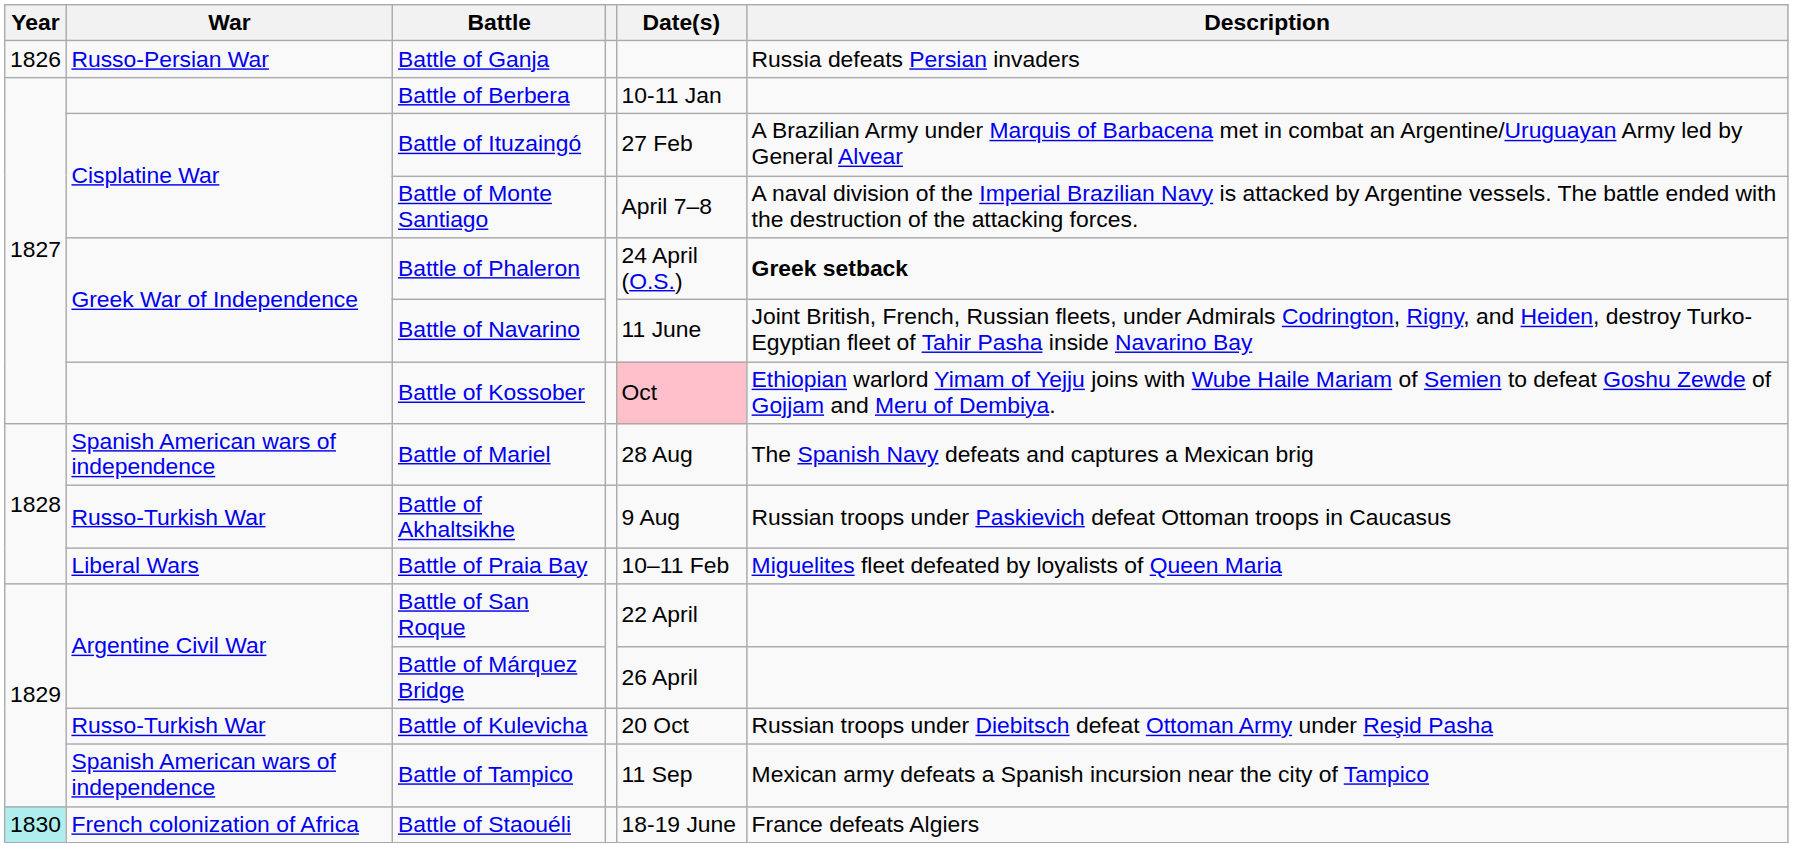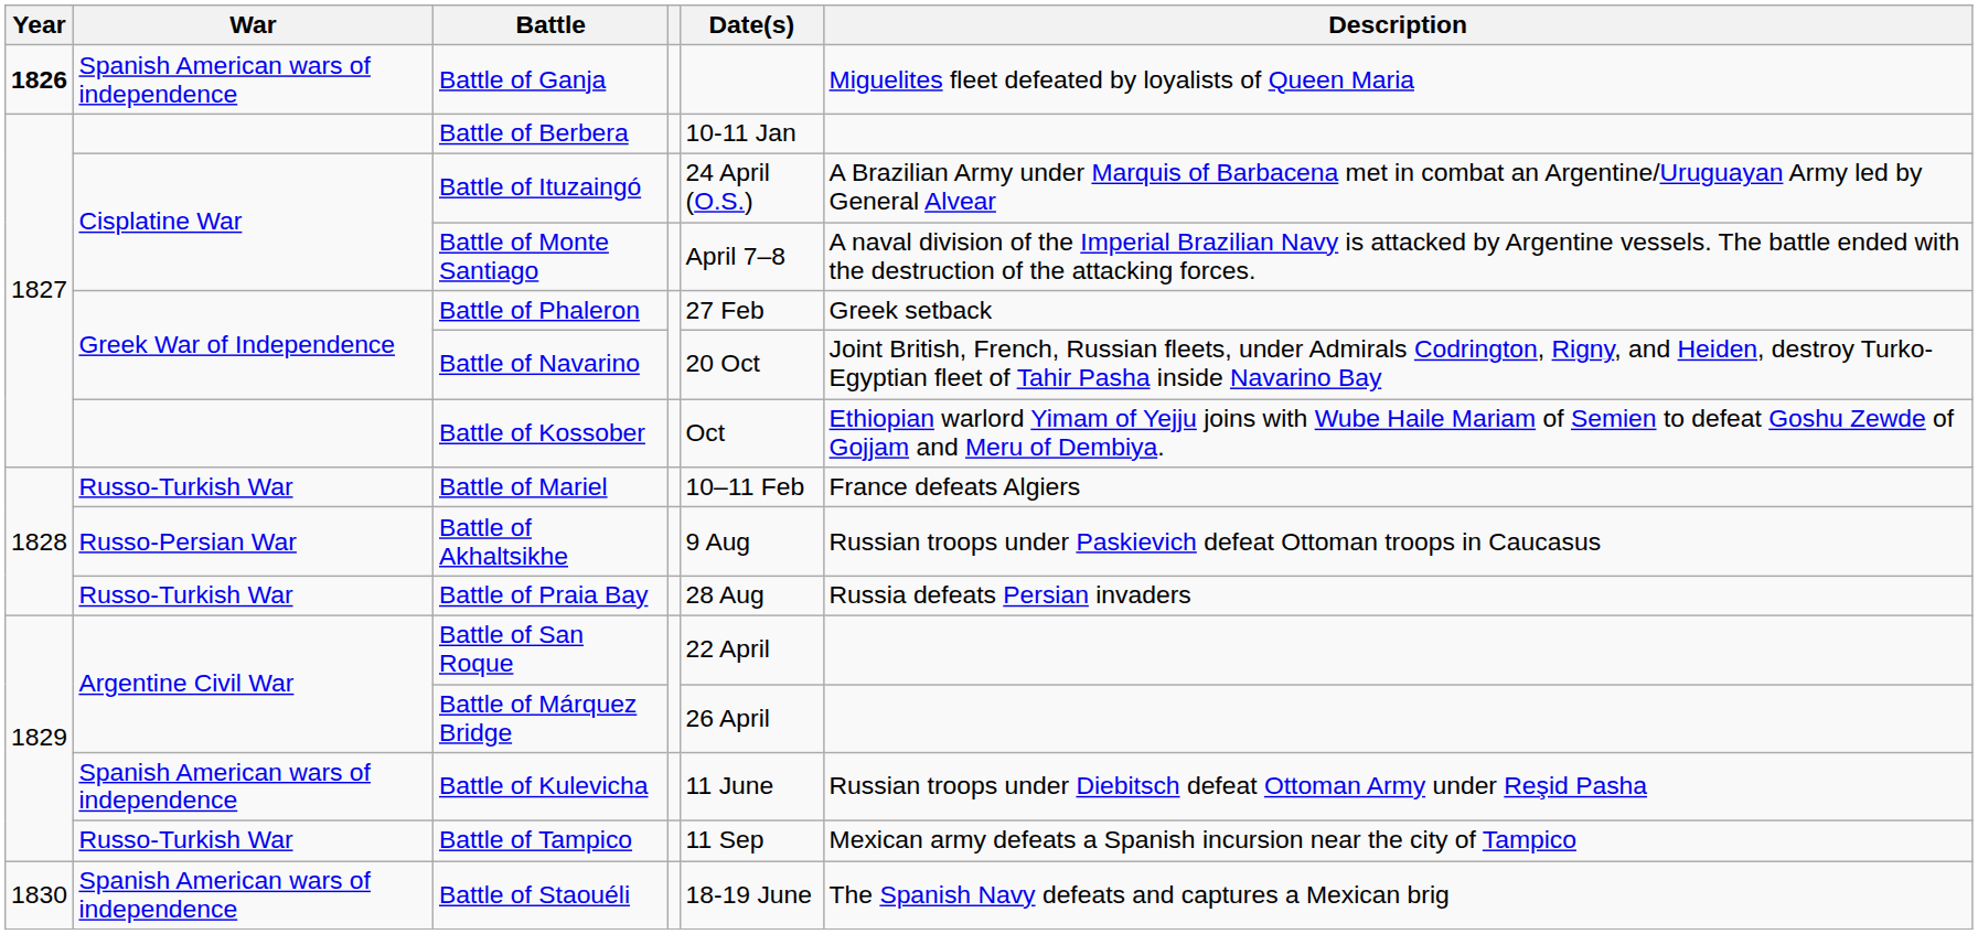Battle of Ganja | Year: normal -> bold
Battle of Ganja | War: Russo-Persian War -> Spanish American wars of independence
Battle of Ganja | Description: Russia defeats Persian invaders -> Miguelites fleet defeated by loyalists of Queen Maria
Battle of Ituzaingó | Date(s): 27 Feb -> 24 April (O.S.)
Battle of Phaleron | Date(s): 24 April (O.S.) -> 27 Feb
Battle of Phaleron | Description: bold -> normal
Battle of Navarino | Date(s): 11 June -> 20 Oct
Battle of Kossober | Date(s): pink background -> no background
Battle of Mariel | War: Spanish American wars of independence -> Russo-Turkish War
Battle of Mariel | Date(s): 28 Aug -> 10–11 Feb
Battle of Mariel | Description: The Spanish Navy defeats and captures a Mexican brig -> France defeats Algiers
Battle of Akhaltsikhe | War: Russo-Turkish War -> Russo-Persian War
Battle of Praia Bay | War: Liberal Wars -> Russo-Turkish War
Battle of Praia Bay | Date(s): 10–11 Feb -> 28 Aug
Battle of Praia Bay | Description: Miguelites fleet defeated by loyalists of Queen Maria -> Russia defeats Persian invaders
Battle of Kulevicha | War: Russo-Turkish War -> Spanish American wars of independence
Battle of Kulevicha | Date(s): 20 Oct -> 11 June
Battle of Tampico | War: Spanish American wars of independence -> Russo-Turkish War
Battle of Staouéli | Year: paleturquoise background -> no background
Battle of Staouéli | War: French colonization of Africa -> Spanish American wars of independence
Battle of Staouéli | Description: France defeats Algiers -> The Spanish Navy defeats and captures a Mexican brig
